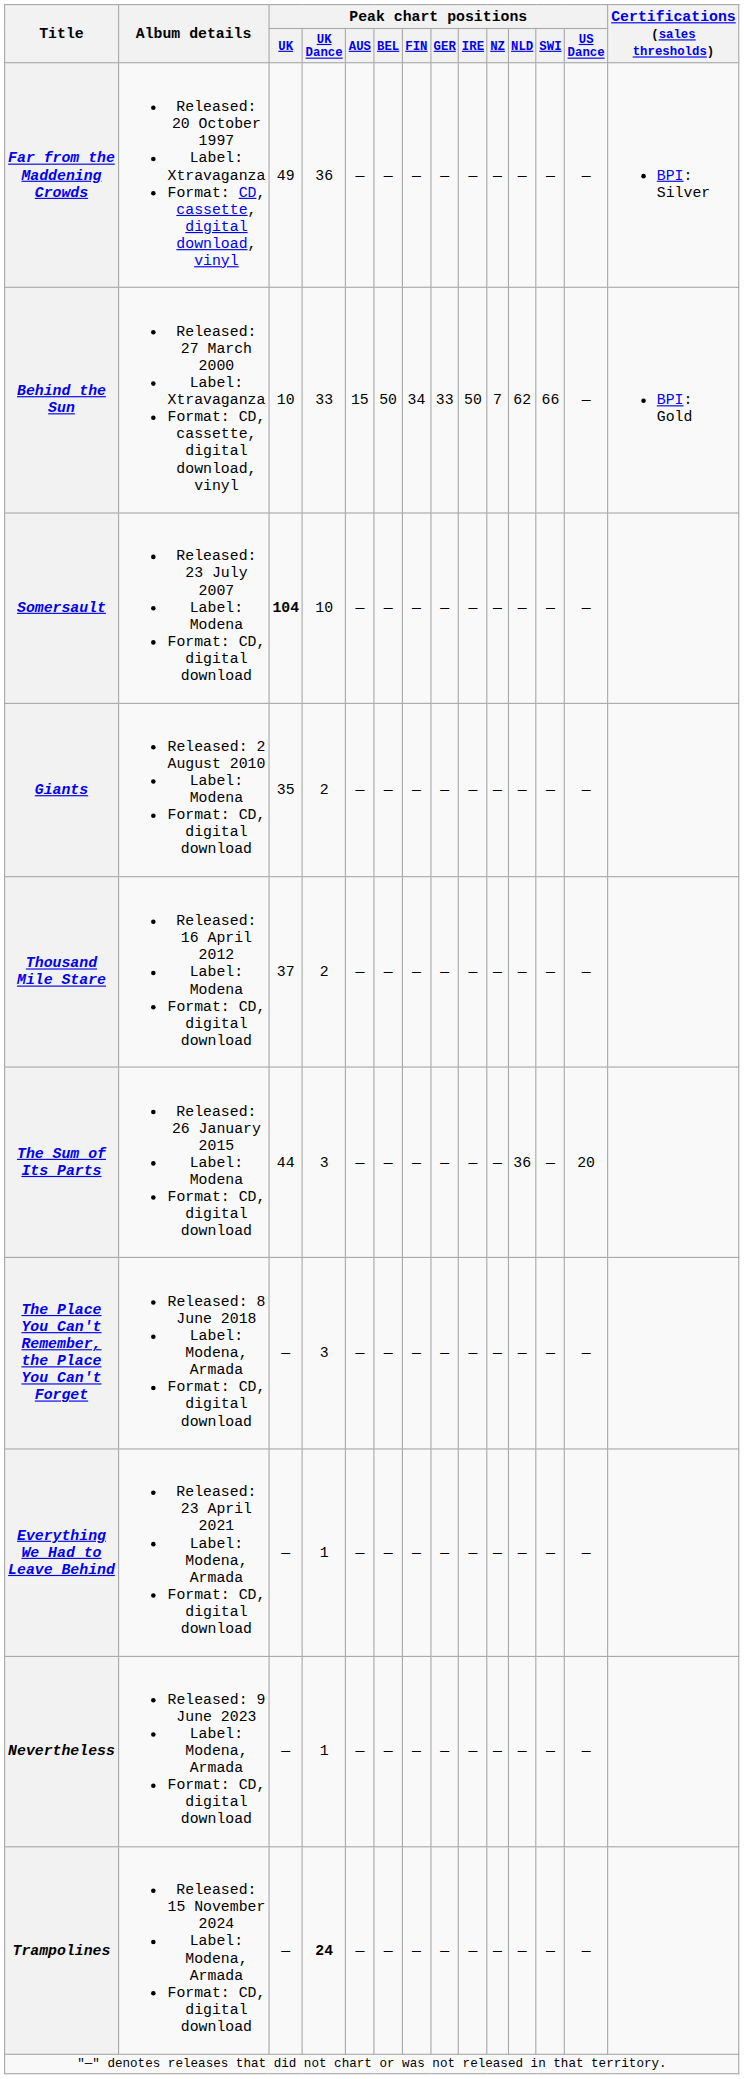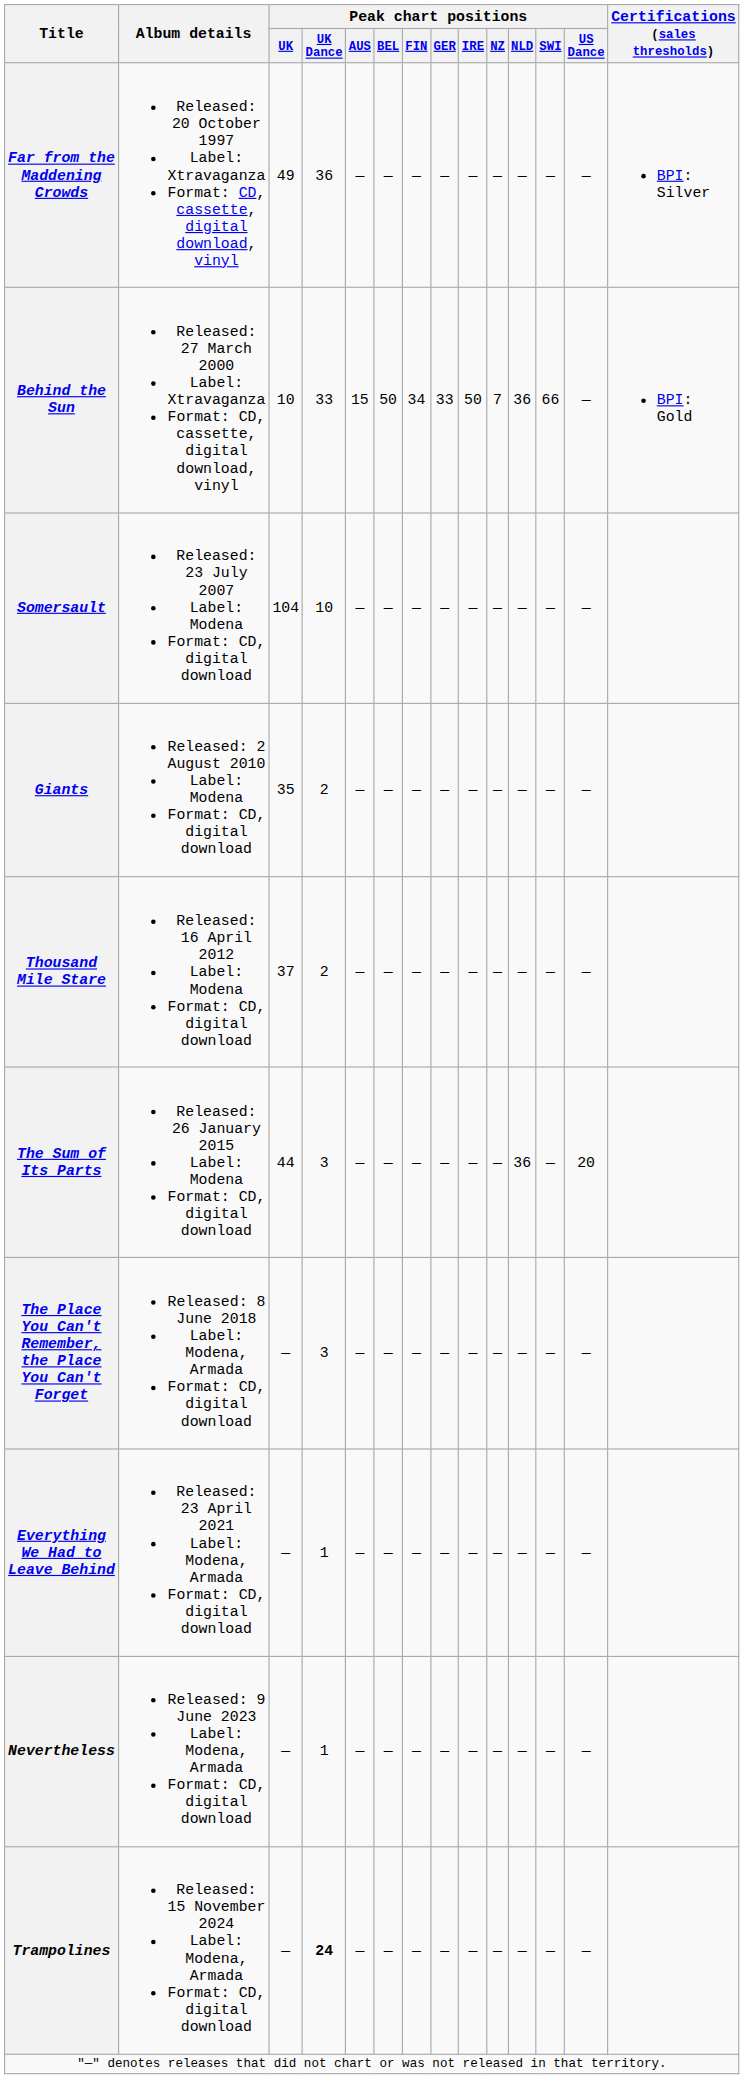Behind the Sun | Peak chart positions / NLD: 62 -> 36
Somersault | Peak chart positions / UK: bold -> normal
